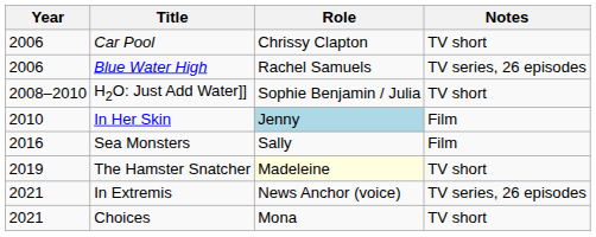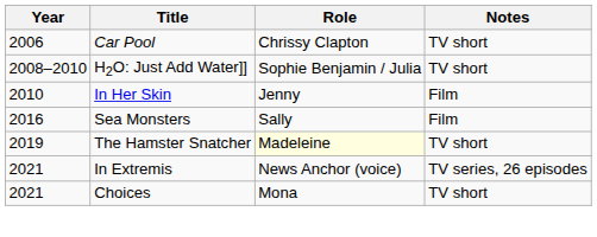- row: 2006 | Blue Water High | Rachel Samuels | TV series, 26 episodes
In Her Skin | Role: lightblue background -> no background
